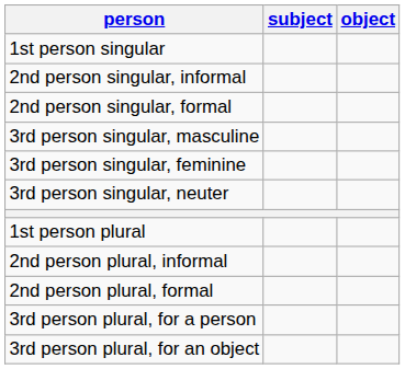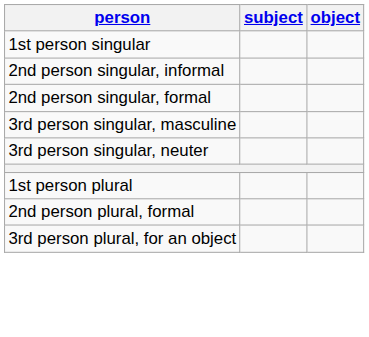- row: 3rd person singular, feminine
- row: 2nd person plural, informal
- row: 3rd person plural, for a person
